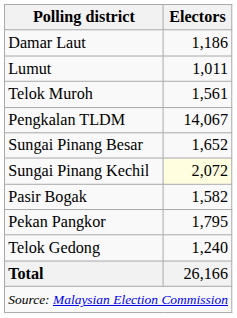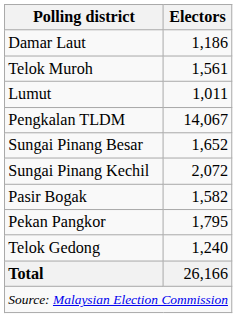rows swapped: Lumut <-> Telok Muroh
Sungai Pinang Kechil | Electors: lightyellow background -> no background
